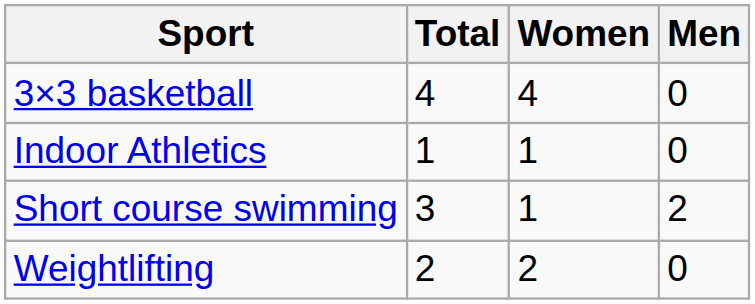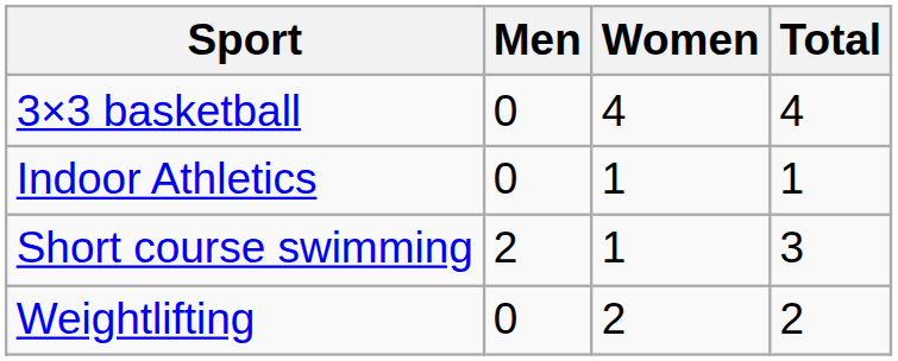columns swapped: Men <-> Total
